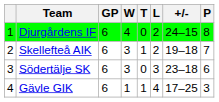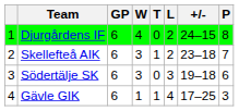Skellefteå AIK | +/-: 19–18 -> 23–18
Södertälje SK | +/-: 23–18 -> 19–18
